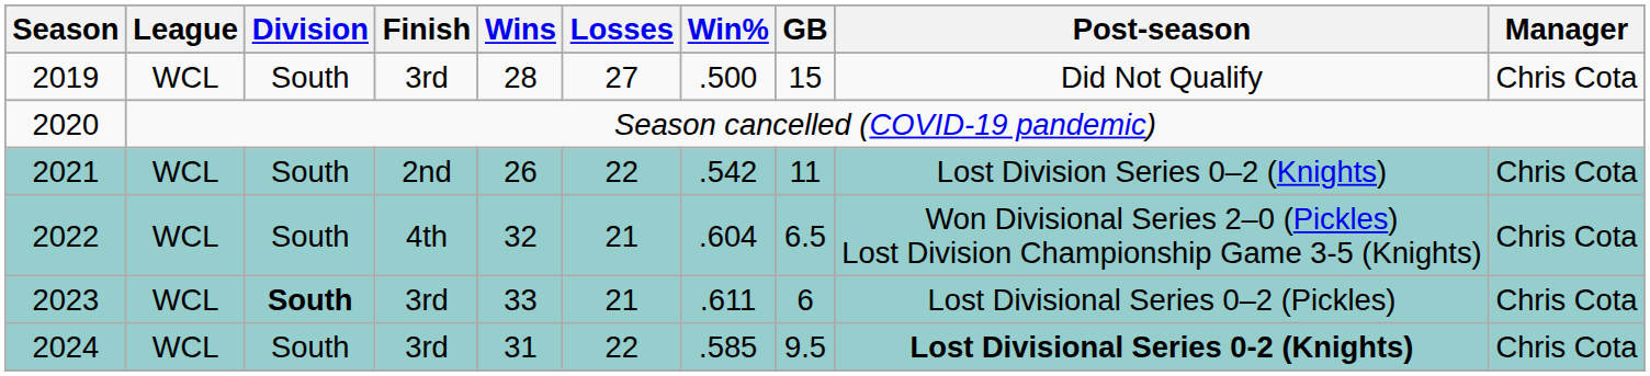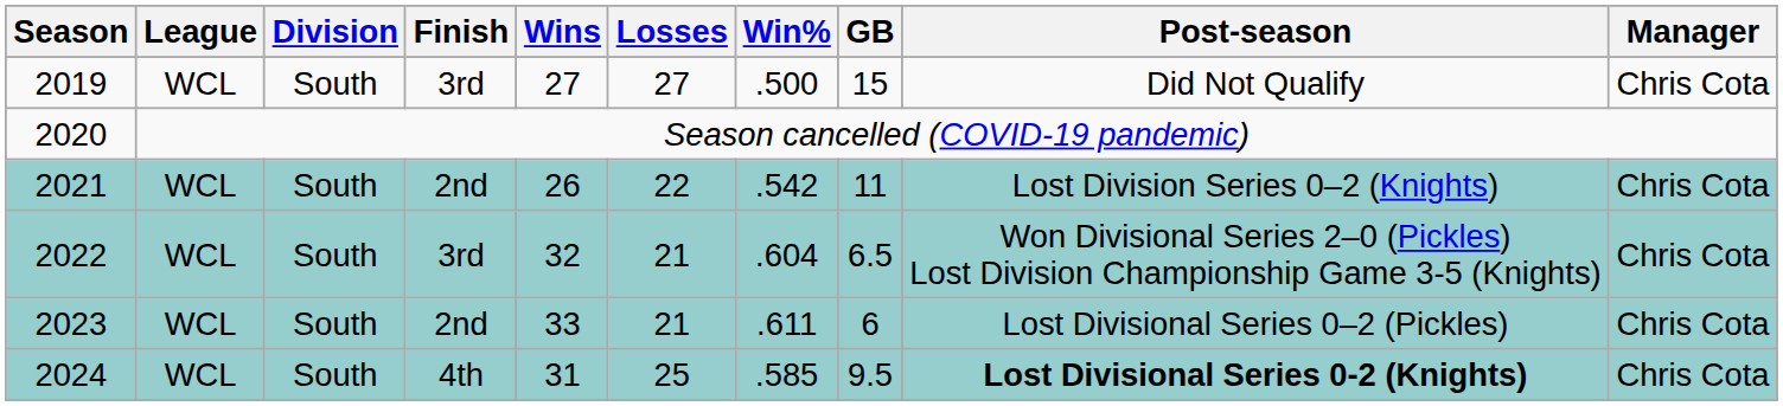2019 | Wins: 28 -> 27
2022 | Finish: 4th -> 3rd
2023 | Division: bold -> normal
2023 | Finish: 3rd -> 2nd
2024 | Finish: 3rd -> 4th
2024 | Losses: 22 -> 25
